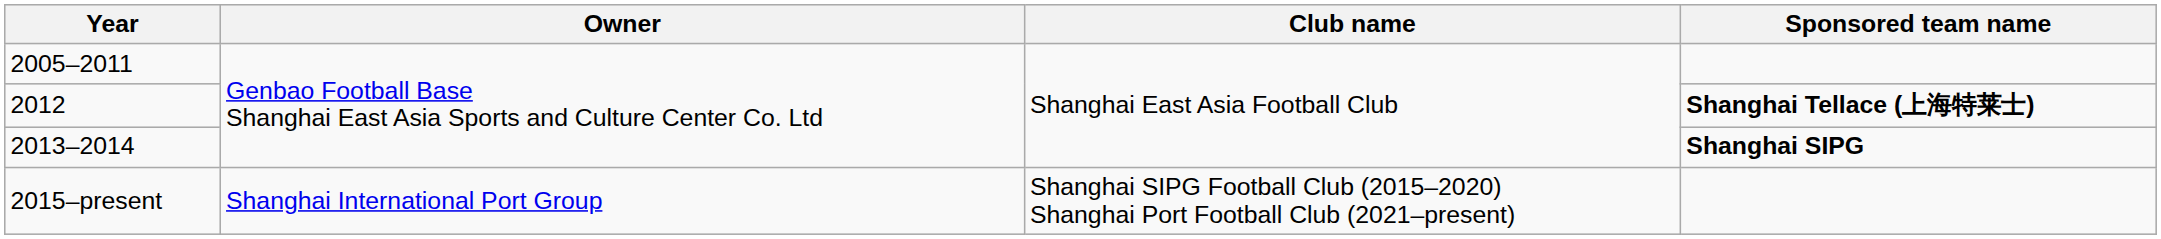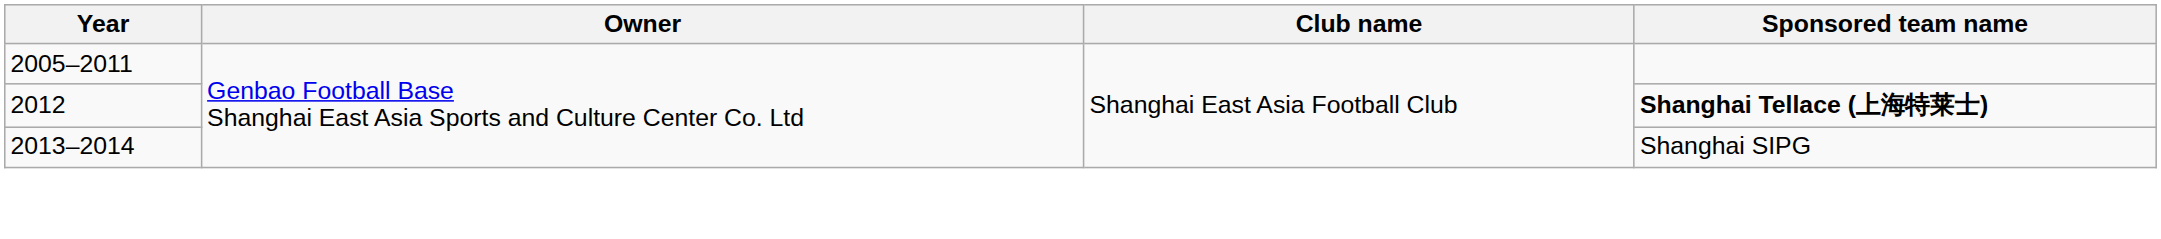2013–2014 | Sponsored team name: bold -> normal
- row: 2015–present | Shanghai International Port Group | Shanghai SIPG Football Club (2015–2020) Shanghai Port Football Club (2021–present)
